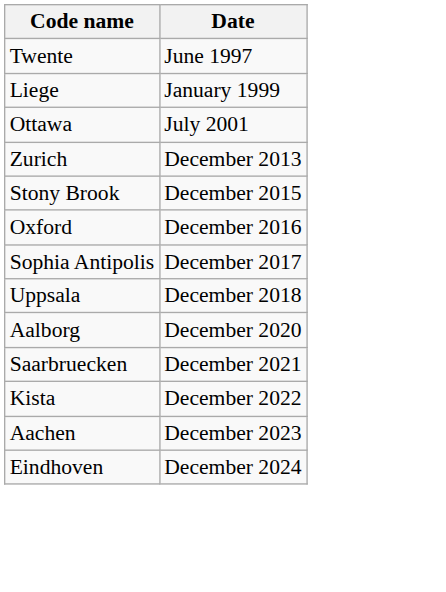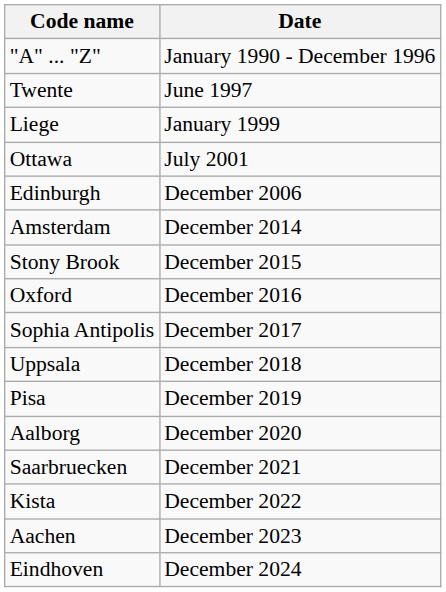+ row: "A" ... "Z" | January 1990 - December 1996
+ row: Edinburgh | December 2006
- row: Zurich | December 2013
+ row: Amsterdam | December 2014
+ row: Pisa | December 2019
